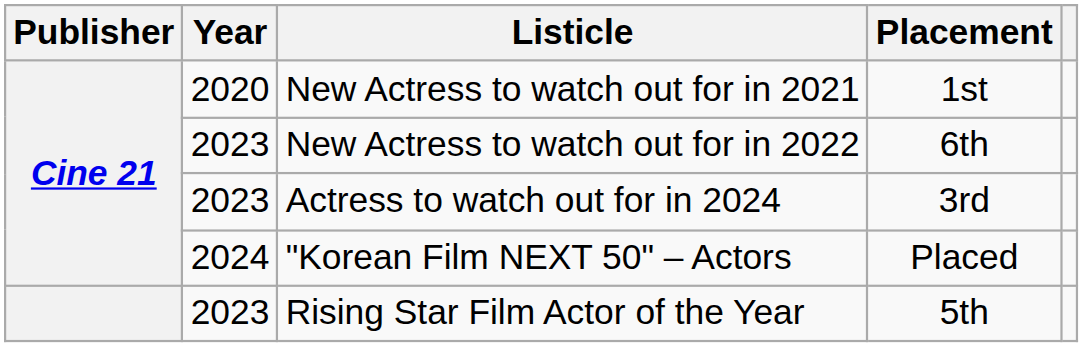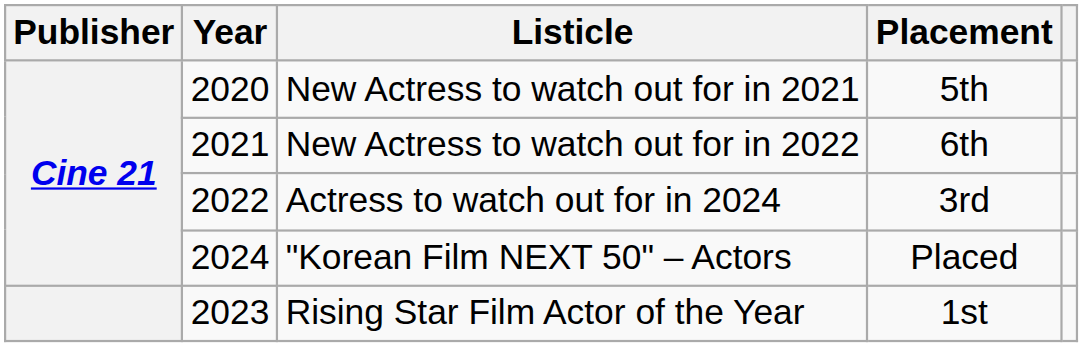New Actress to watch out for in 2021 | Placement: 1st -> 5th
New Actress to watch out for in 2022 | Year: 2023 -> 2021
Actress to watch out for in 2024 | Year: 2023 -> 2022
Rising Star Film Actor of the Year | Placement: 5th -> 1st
